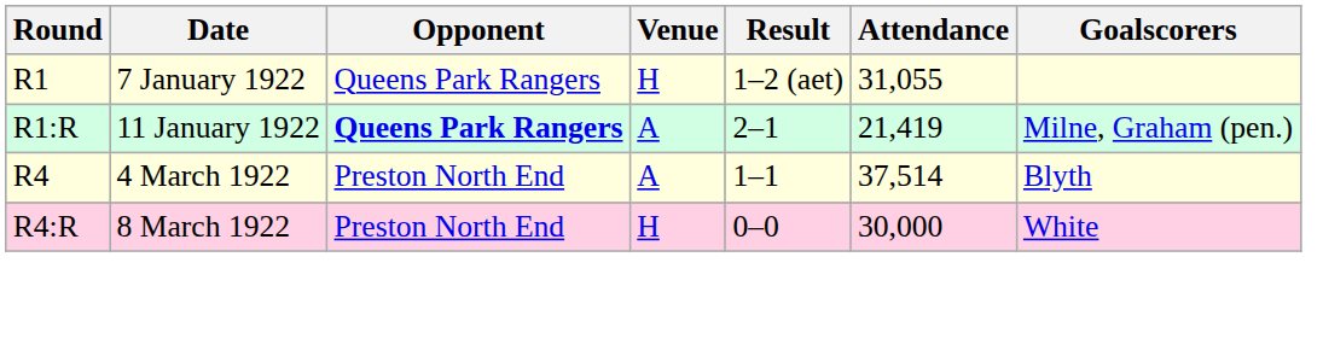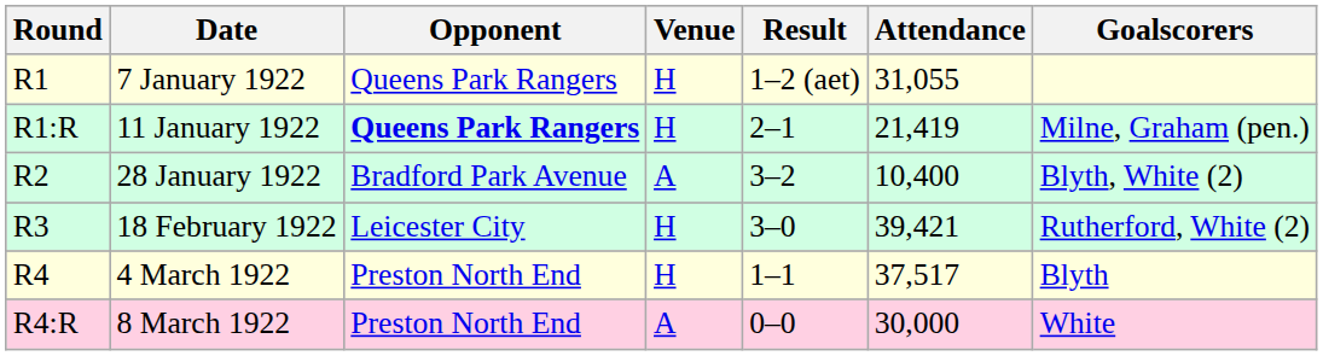11 January 1922 | Venue: A -> H
+ row: R2 | 28 January 1922 | Bradford Park Avenue | A | 3–2 | 10,400 | Blyth, White (2)
+ row: R3 | 18 February 1922 | Leicester City | H | 3–0 | 39,421 | Rutherford, White (2)
4 March 1922 | Venue: A -> H
4 March 1922 | Attendance: 37,514 -> 37,517
8 March 1922 | Venue: H -> A
